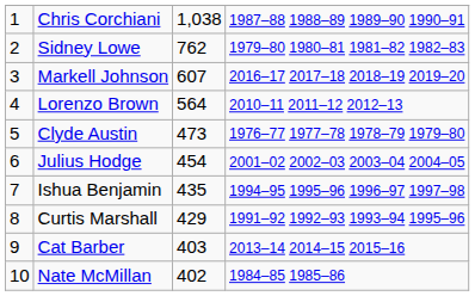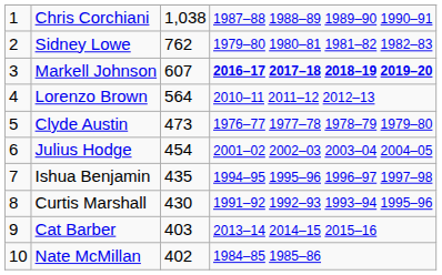Markell Johnson | column 4: normal -> bold
Curtis Marshall | column 3: 429 -> 430
